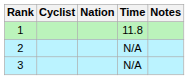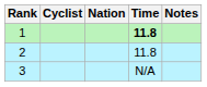1 | Time: normal -> bold
2 | Time: N/A -> 11.8
